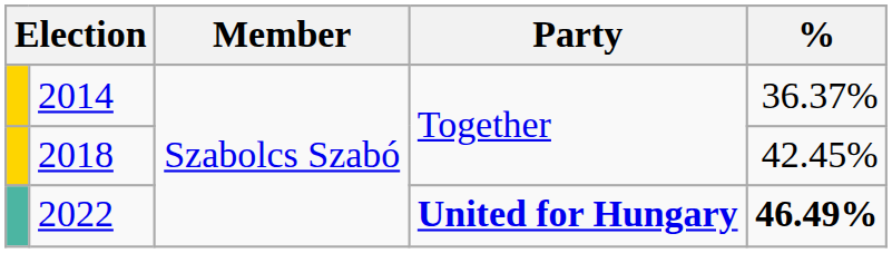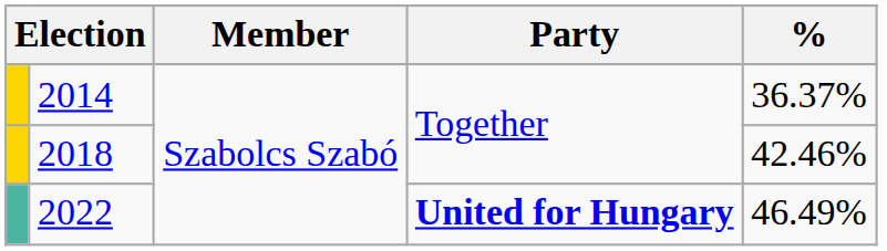2018 | %: 42.45% -> 42.46%
2022 | %: bold -> normal
